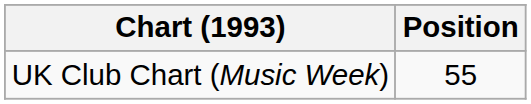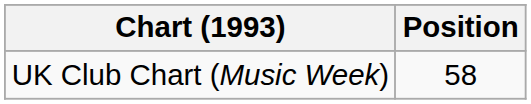UK Club Chart (Music Week) | Position: 55 -> 58
